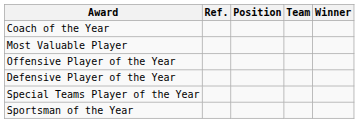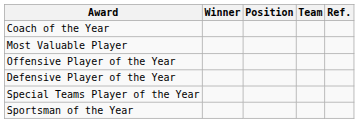columns swapped: Winner <-> Ref.
